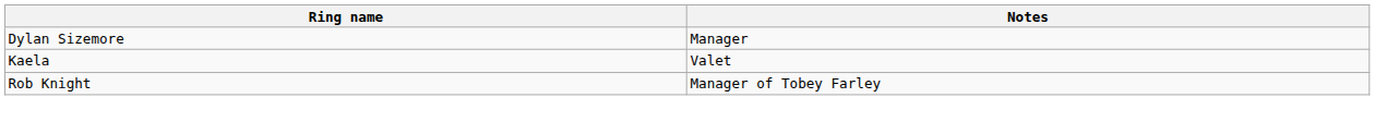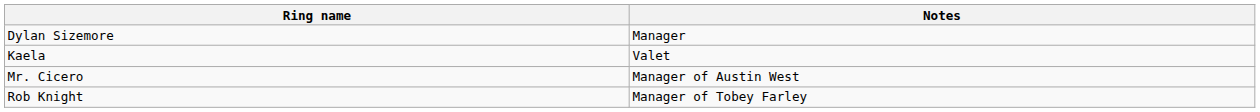+ row: Mr. Cicero | Manager of Austin West
